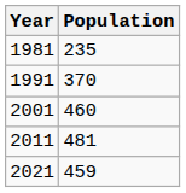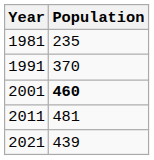2001 | Population: normal -> bold
2021 | Population: 459 -> 439
